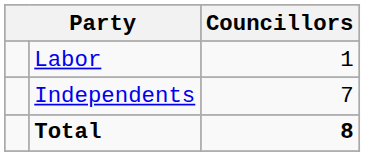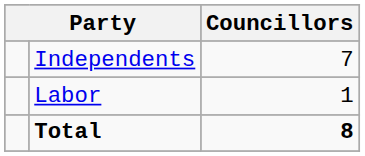rows swapped: Independents <-> Labor
